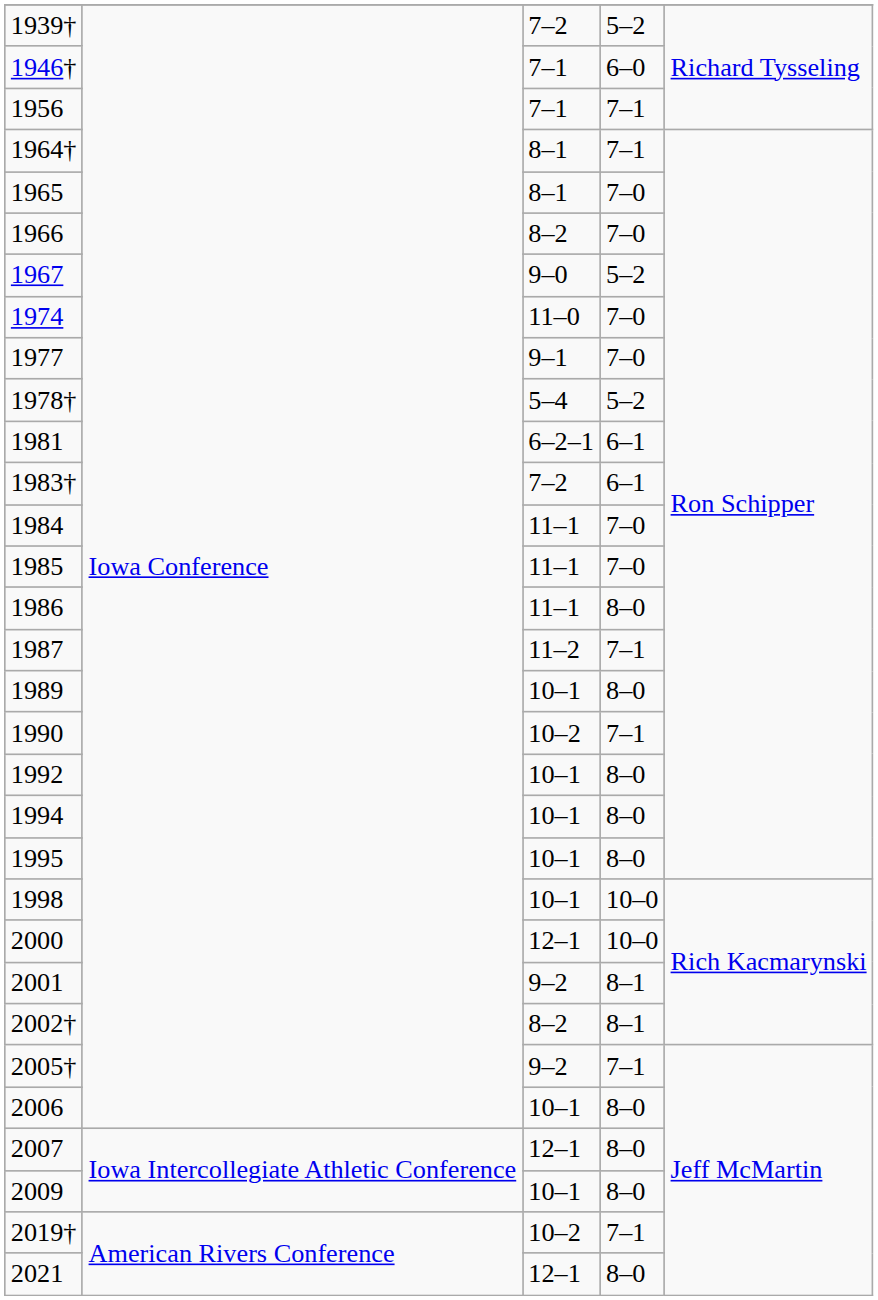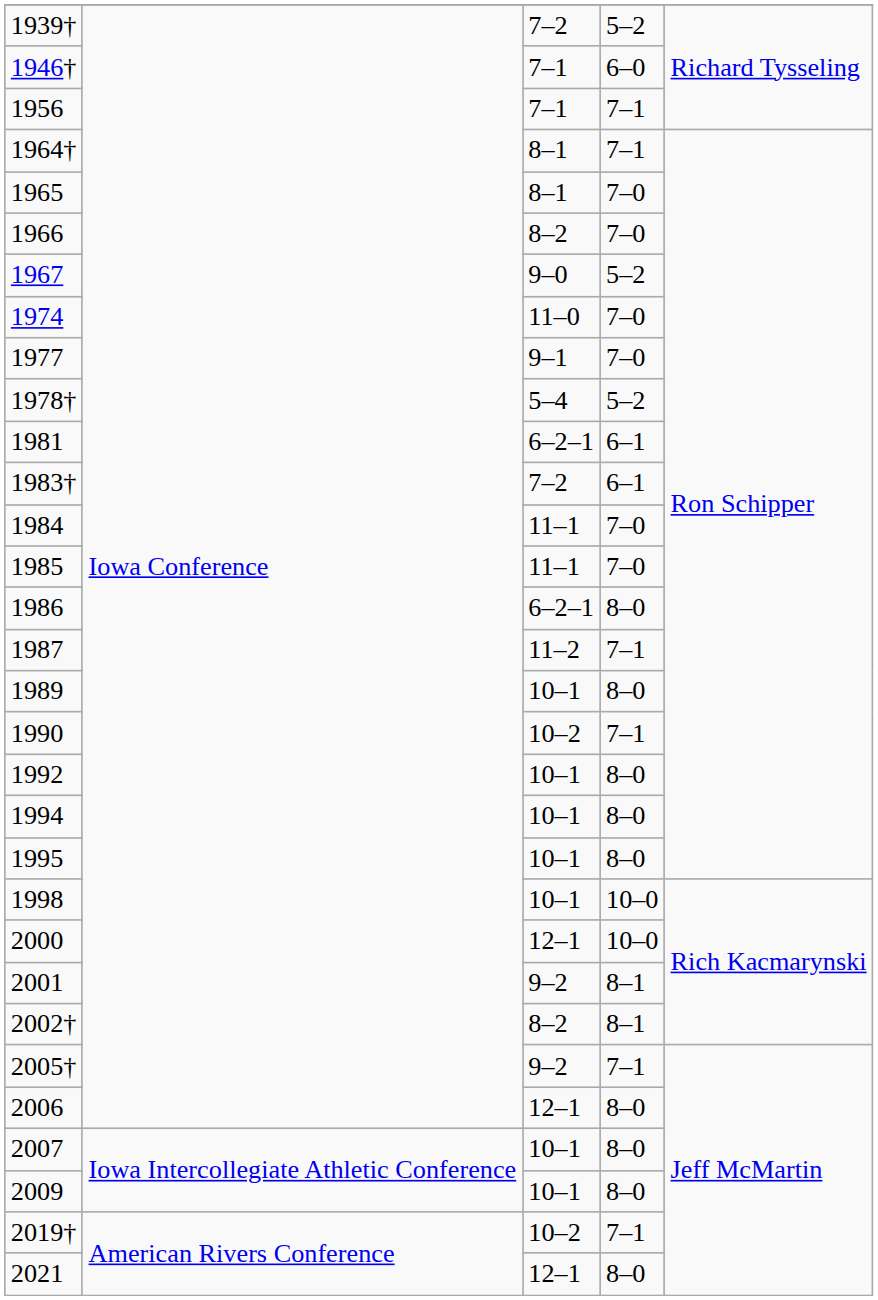1986 | column 3: 11–1 -> 6–2–1
2006 | column 3: 10–1 -> 12–1
2007 | column 3: 12–1 -> 10–1
